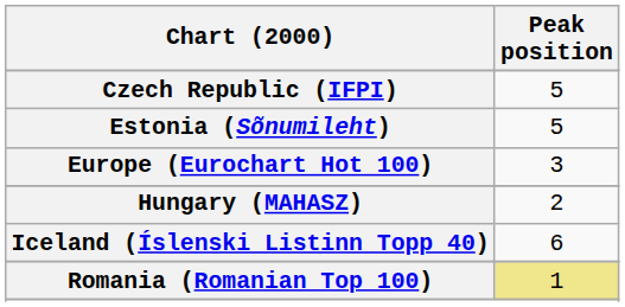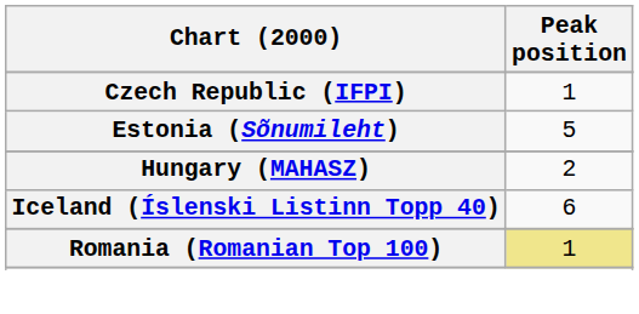Czech Republic (IFPI) | Peak position: 5 -> 1
- row: Europe (Eurochart Hot 100) | 3
